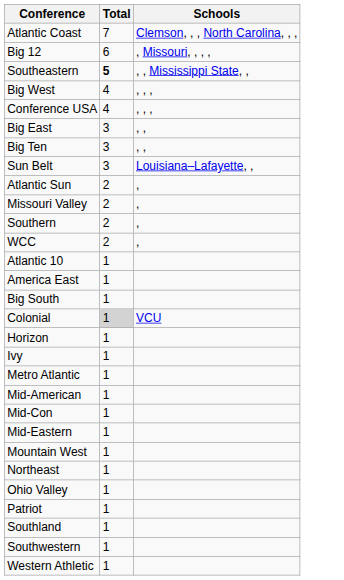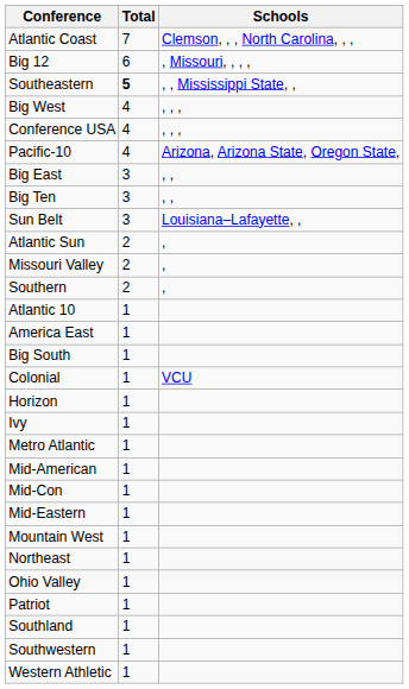+ row: Pacific-10 | 4 | Arizona, Arizona State, Oregon State,
- row: WCC | 2 | ,
Colonial | Total: lightgrey background -> no background
